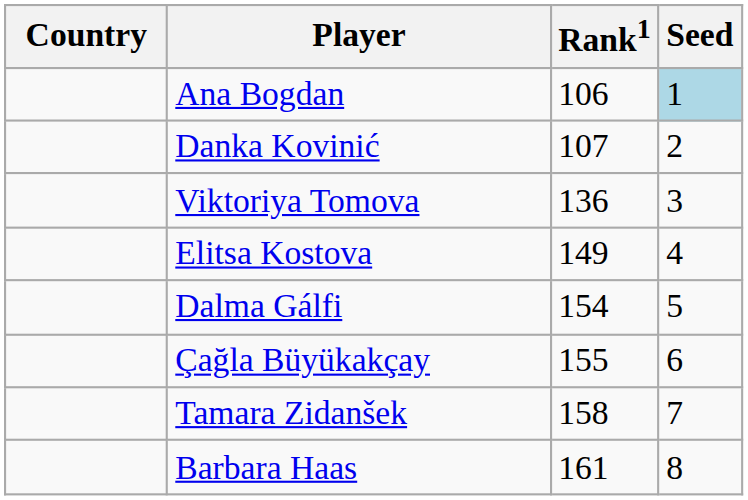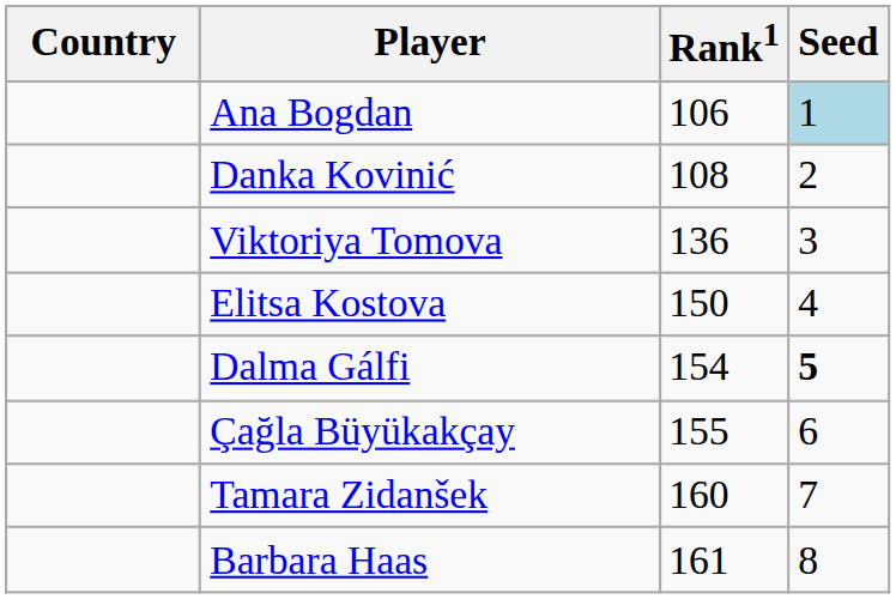Danka Kovinić | Rank1: 107 -> 108
Elitsa Kostova | Rank1: 149 -> 150
Dalma Gálfi | Seed: normal -> bold
Tamara Zidanšek | Rank1: 158 -> 160
